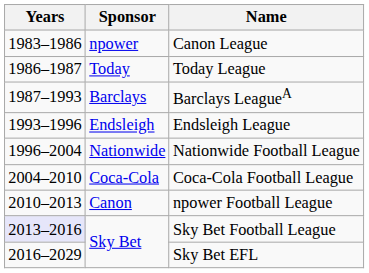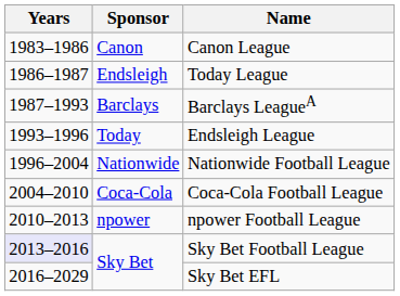Canon League | Sponsor: npower -> Canon
Today League | Sponsor: Today -> Endsleigh
Endsleigh League | Sponsor: Endsleigh -> Today
npower Football League | Sponsor: Canon -> npower
